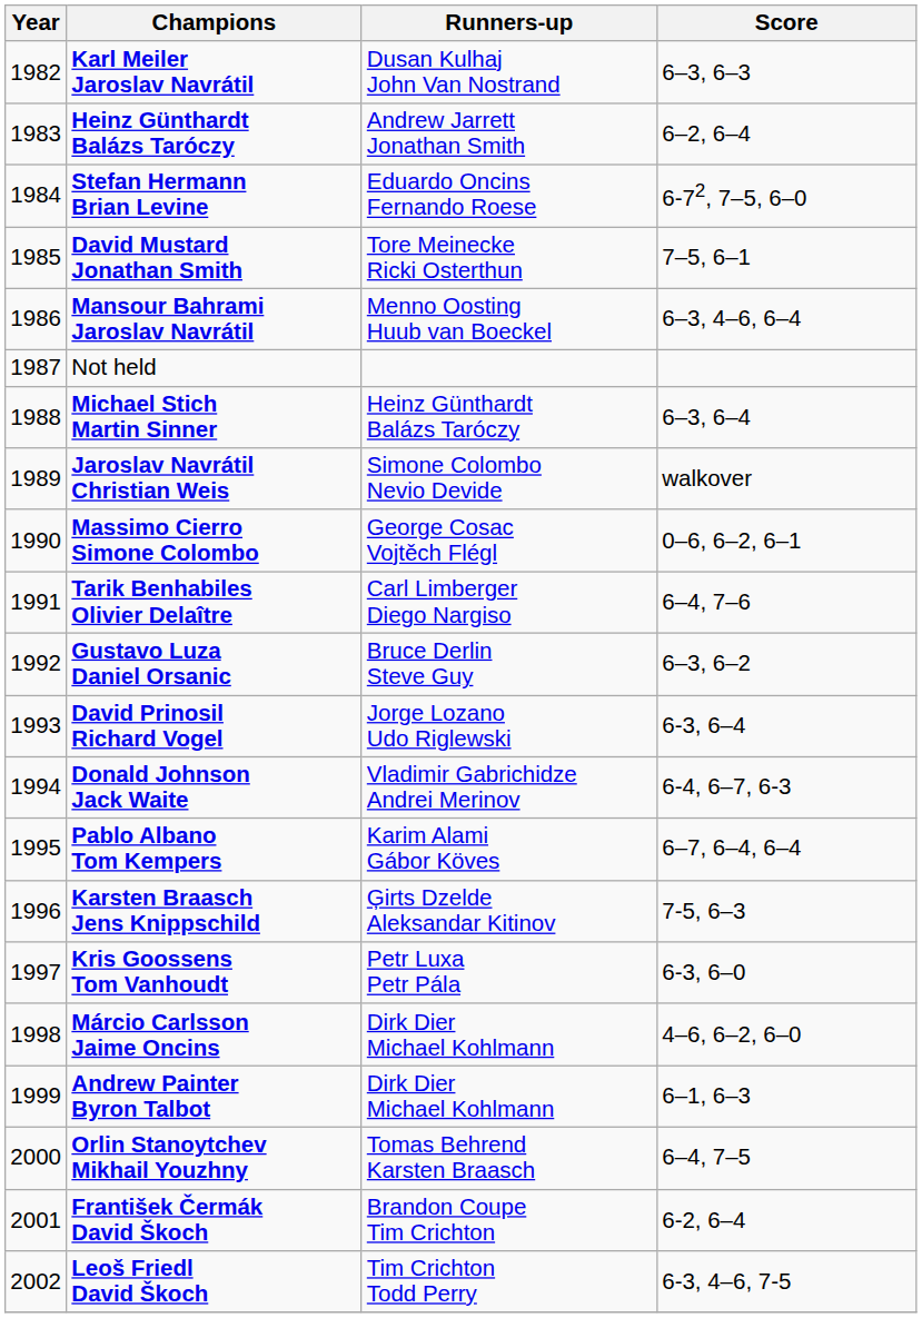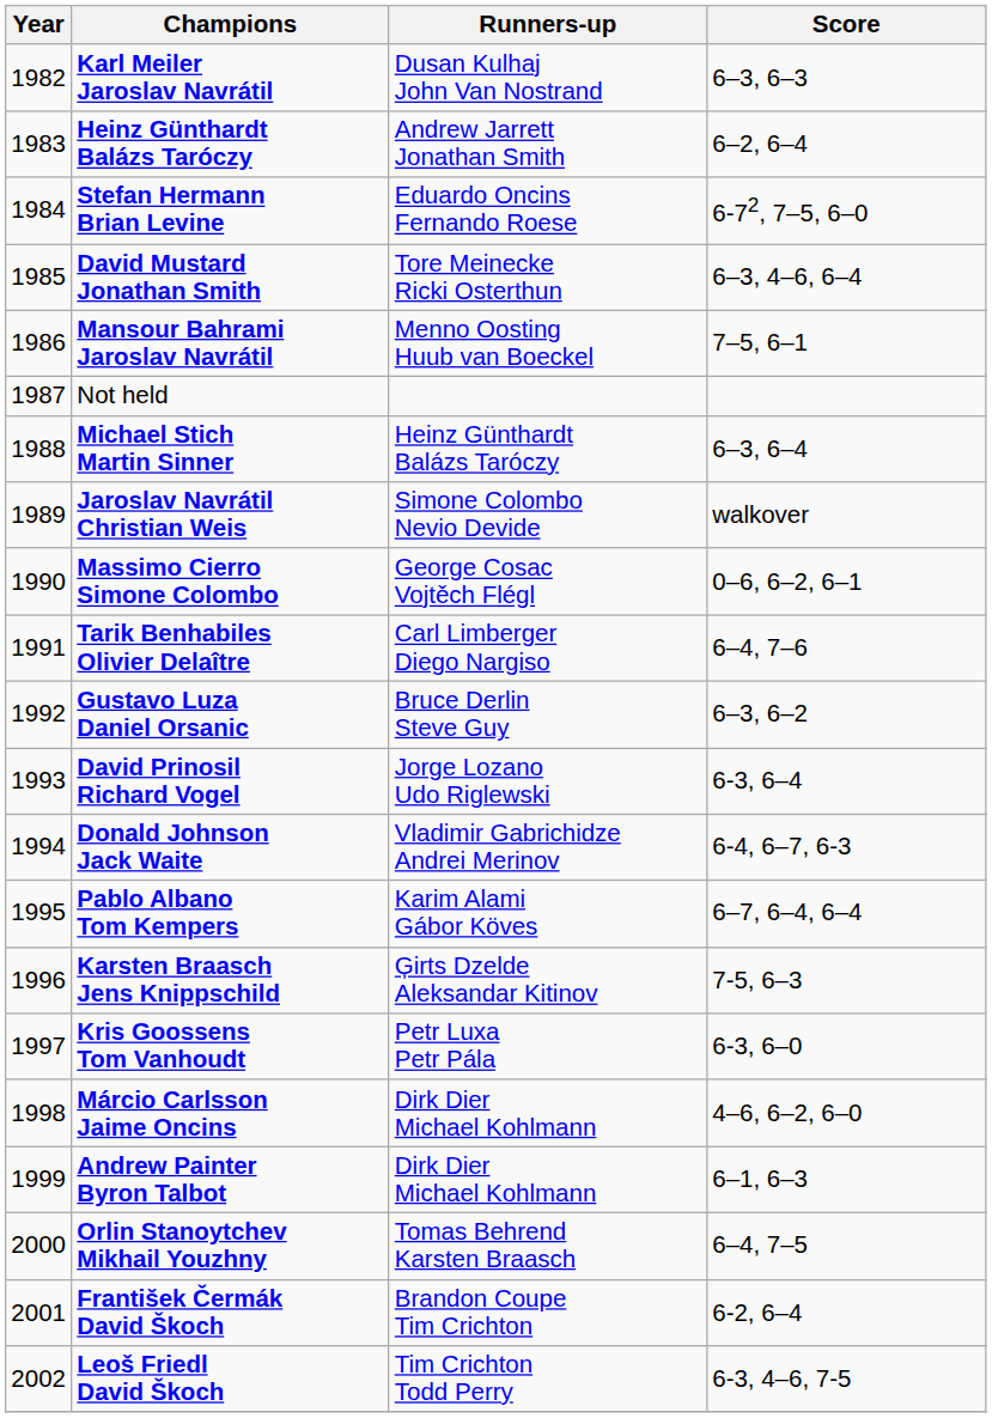David Mustard Jonathan Smith | Score: 7–5, 6–1 -> 6–3, 4–6, 6–4
Mansour Bahrami Jaroslav Navrátil | Score: 6–3, 4–6, 6–4 -> 7–5, 6–1
